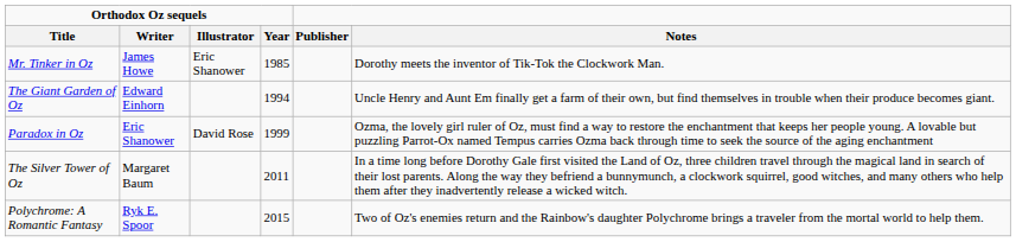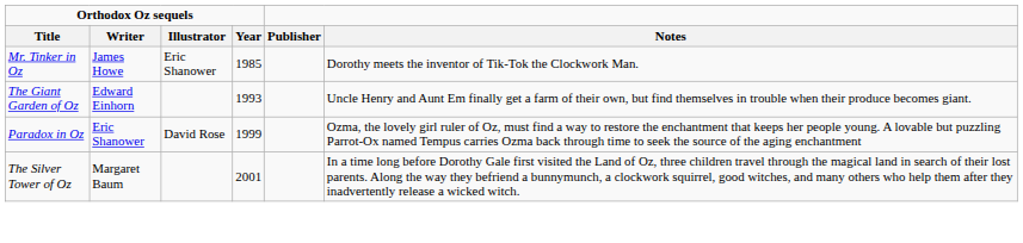The Giant Garden of Oz | Orthodox Oz sequels / Year: 1994 -> 1993
The Silver Tower of Oz | Orthodox Oz sequels / Year: 2011 -> 2001
- row: Polychrome: A Romantic Fantasy | Ryk E. Spoor | 2015 | Two of Oz's enemies return and the Rainbow's daughter Polychrome brings a traveler from the mortal world to help them.
